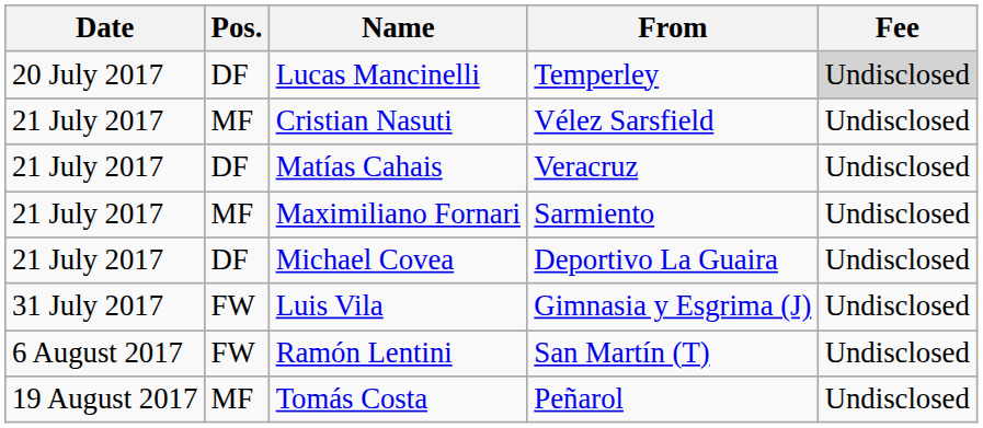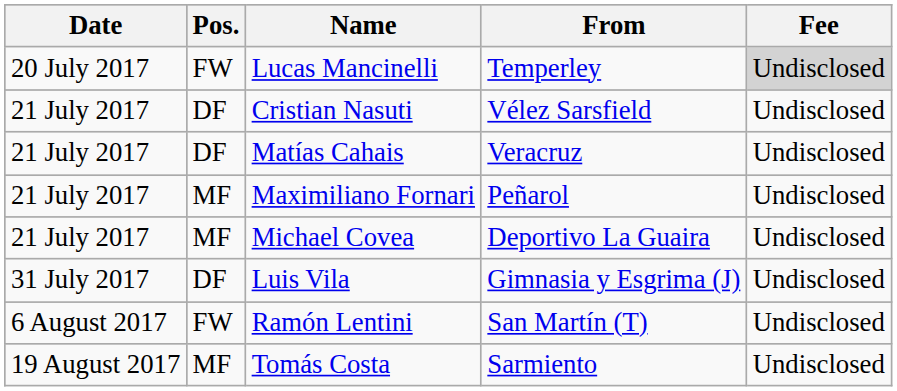Lucas Mancinelli | Pos.: DF -> FW
Cristian Nasuti | Pos.: MF -> DF
Maximiliano Fornari | From: Sarmiento -> Peñarol
Michael Covea | Pos.: DF -> MF
Luis Vila | Pos.: FW -> DF
Tomás Costa | From: Peñarol -> Sarmiento
